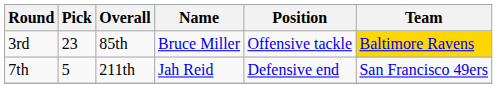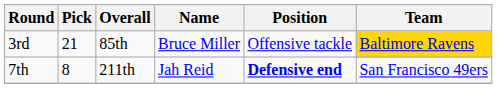3rd | Pick: 23 -> 21
7th | Pick: 5 -> 8
7th | Position: normal -> bold
